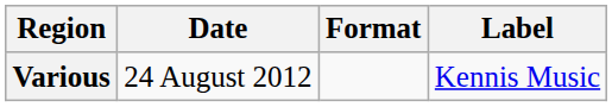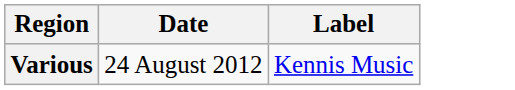- column: Format
